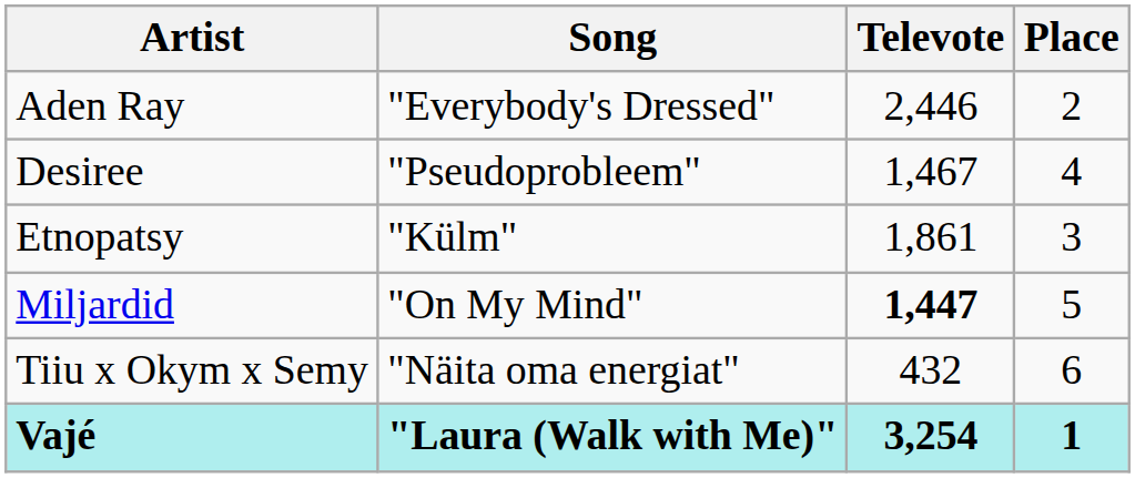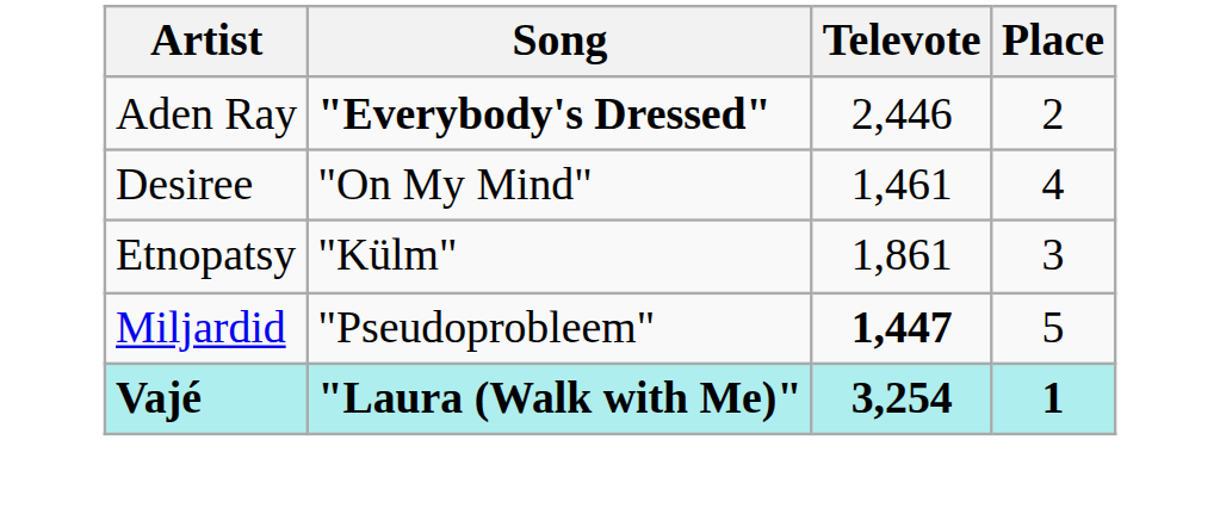Aden Ray | Song: normal -> bold
Desiree | Song: "Pseudoprobleem" -> "On My Mind"
Desiree | Televote: 1,467 -> 1,461
Miljardid | Song: "On My Mind" -> "Pseudoprobleem"
- row: Tiiu x Okym x Semy | "Näita oma energiat" | 432 | 6
